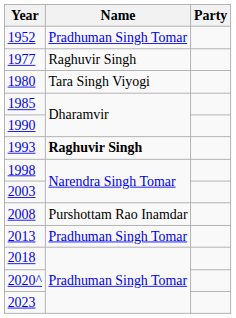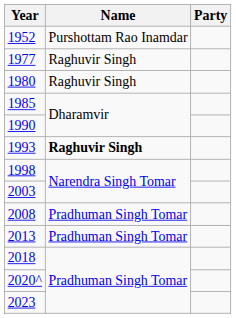1952 | Name: Pradhuman Singh Tomar -> Purshottam Rao Inamdar
1980 | Name: Tara Singh Viyogi -> Raghuvir Singh
2008 | Name: Purshottam Rao Inamdar -> Pradhuman Singh Tomar
